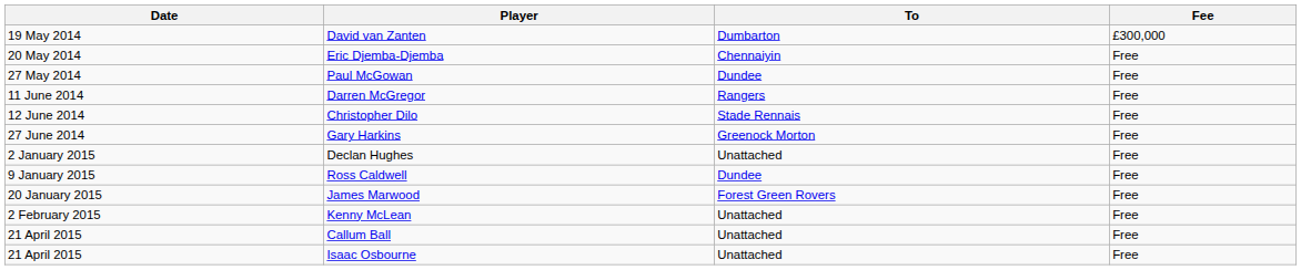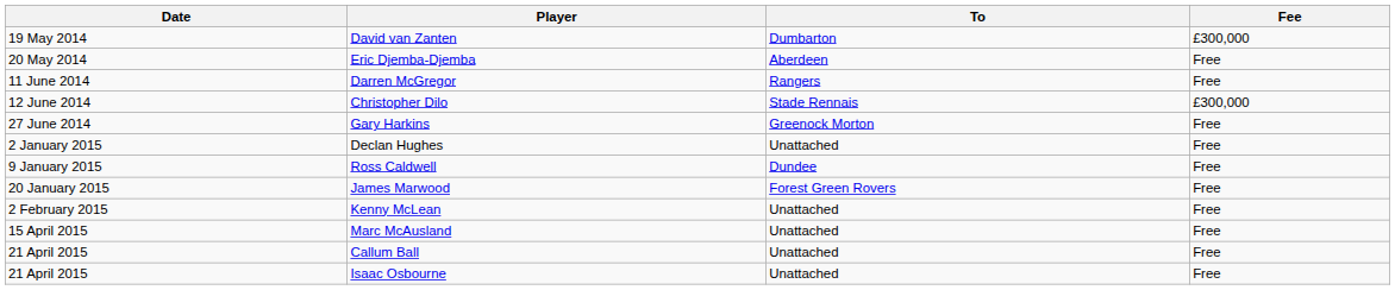Eric Djemba-Djemba | To: Chennaiyin -> Aberdeen
- row: 27 May 2014 | Paul McGowan | Dundee | Free
Christopher Dilo | Fee: Free -> £300,000
+ row: 15 April 2015 | Marc McAusland | Unattached | Free
